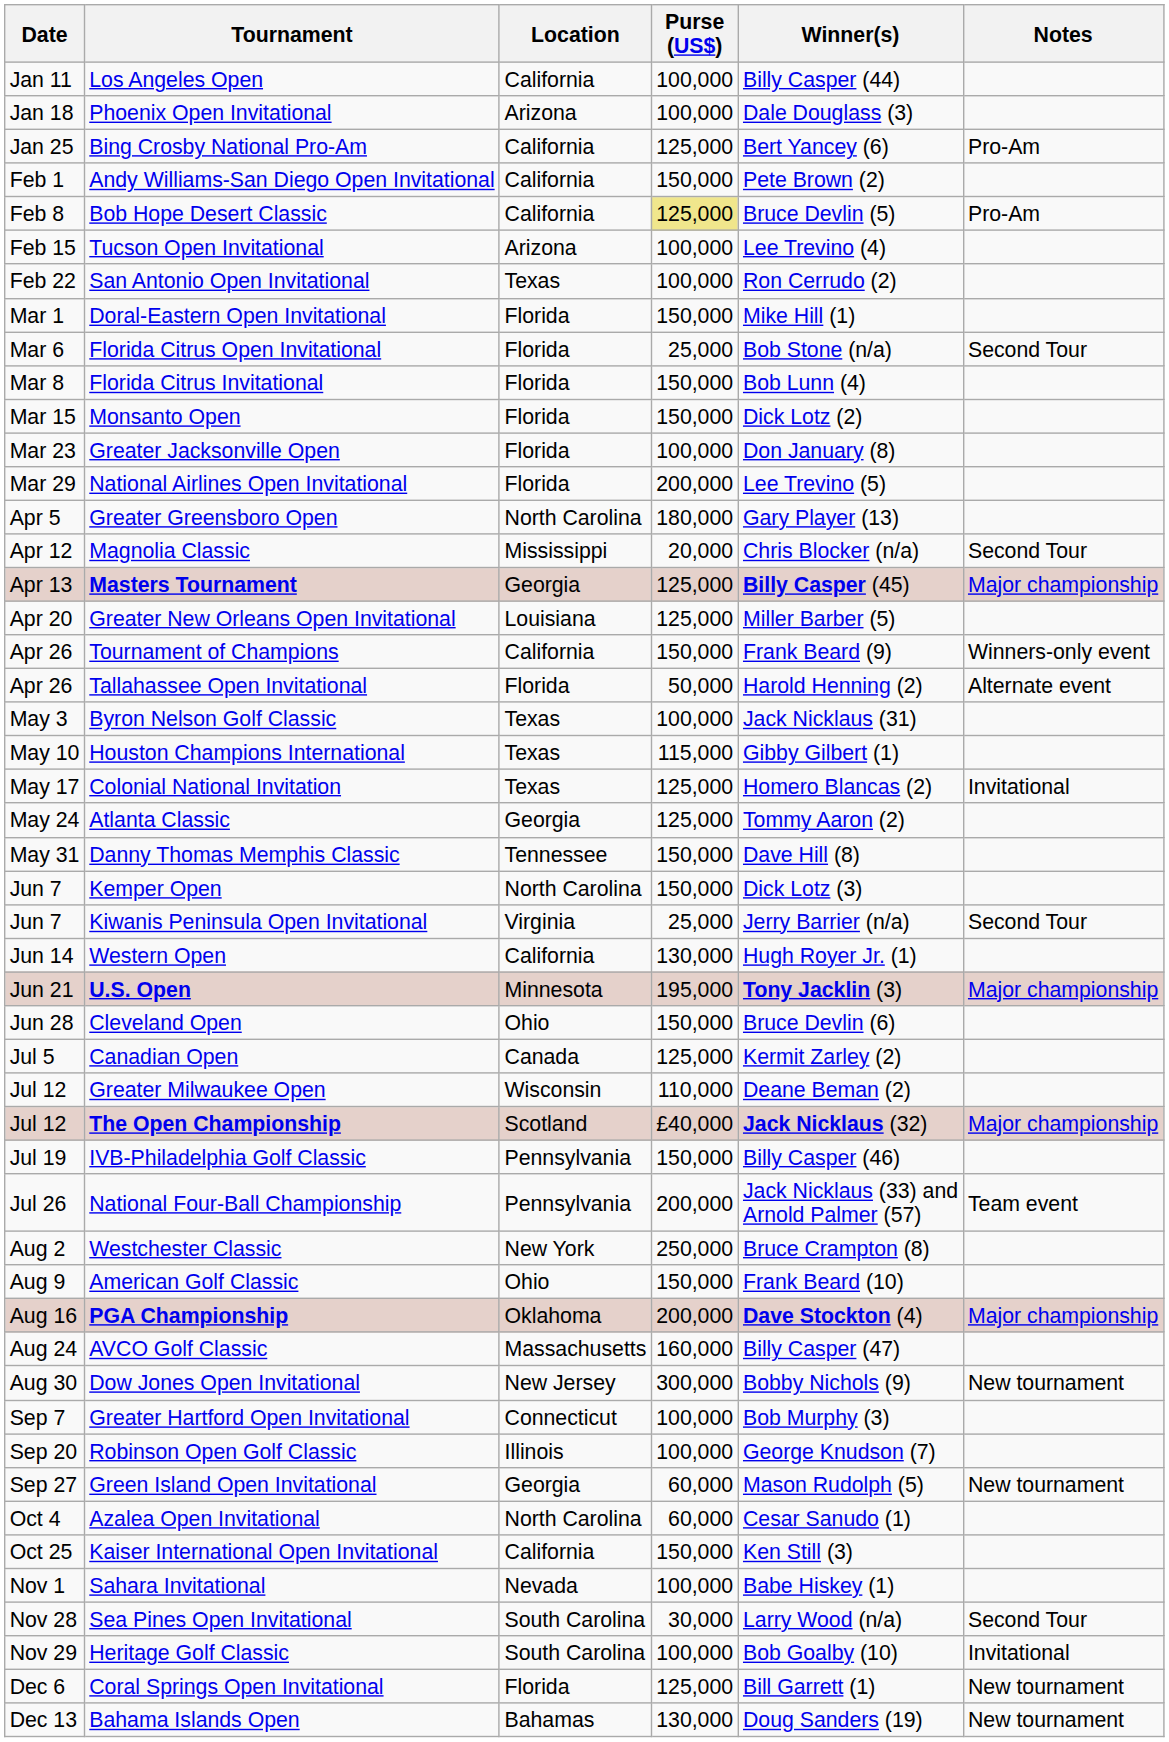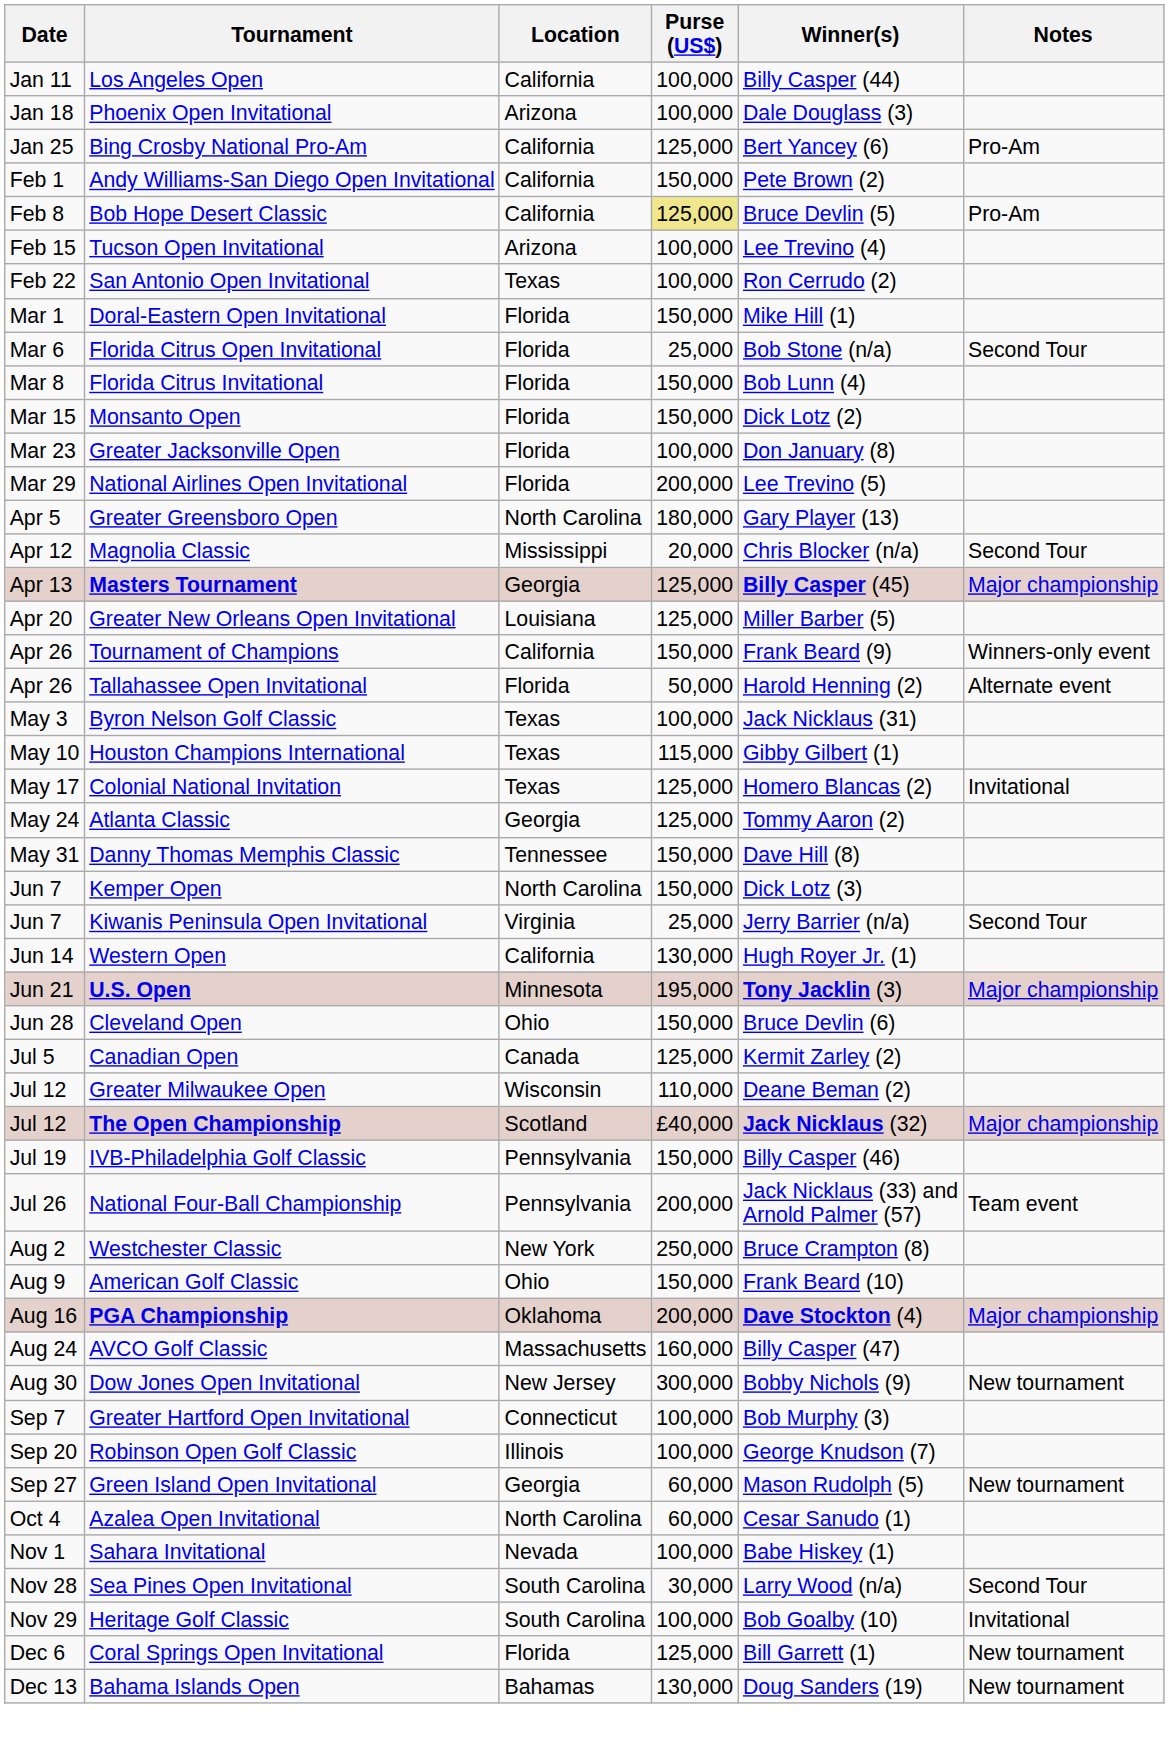- row: Oct 25 | Kaiser International Open Invitational | California | 150,000 | Ken Still (3)
